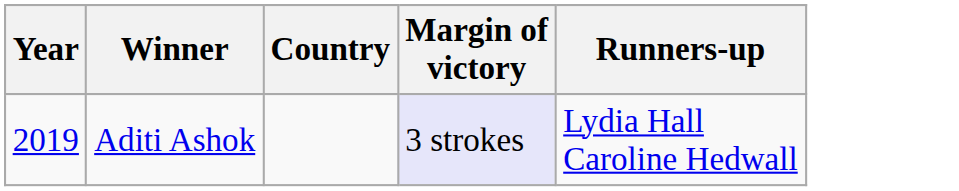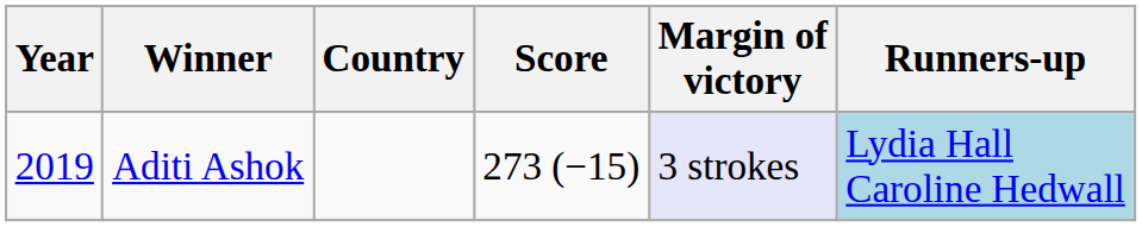+ column: Score | 273 (−15)
Aditi Ashok | Runners-up: no background -> lightblue background
